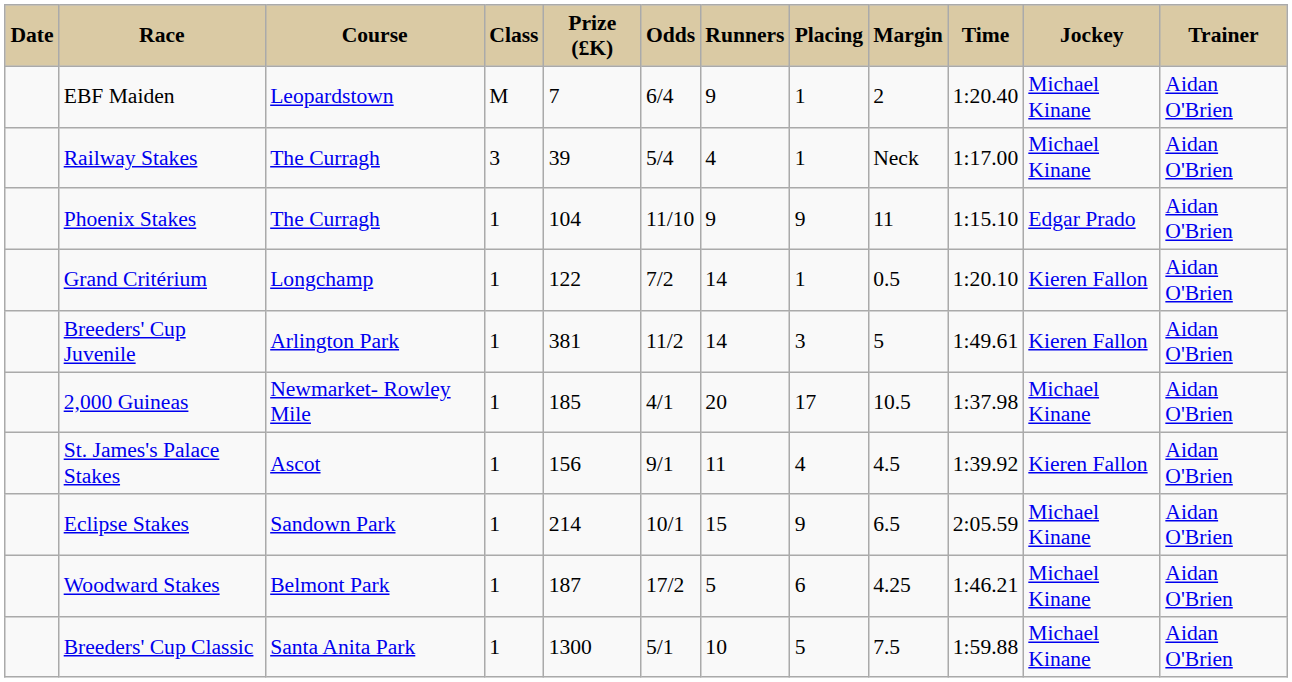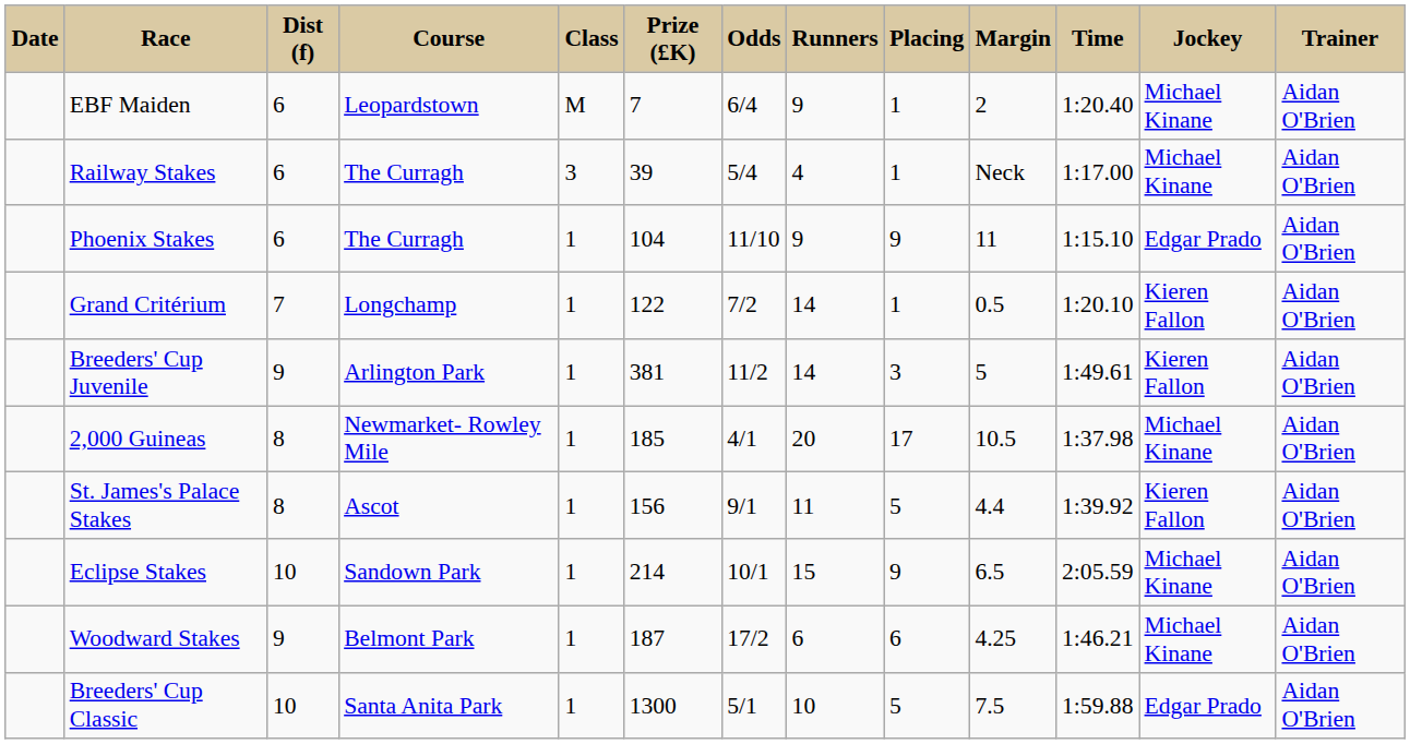+ column: Dist (f) | 6 | 6 | 6 | 7 | 9 | 8 | 8 | 10 | 9 | 10
St. James's Palace Stakes | Placing: 4 -> 5
St. James's Palace Stakes | Margin: 4.5 -> 4.4
Woodward Stakes | Runners: 5 -> 6
Breeders' Cup Classic | Jockey: Michael Kinane -> Edgar Prado
